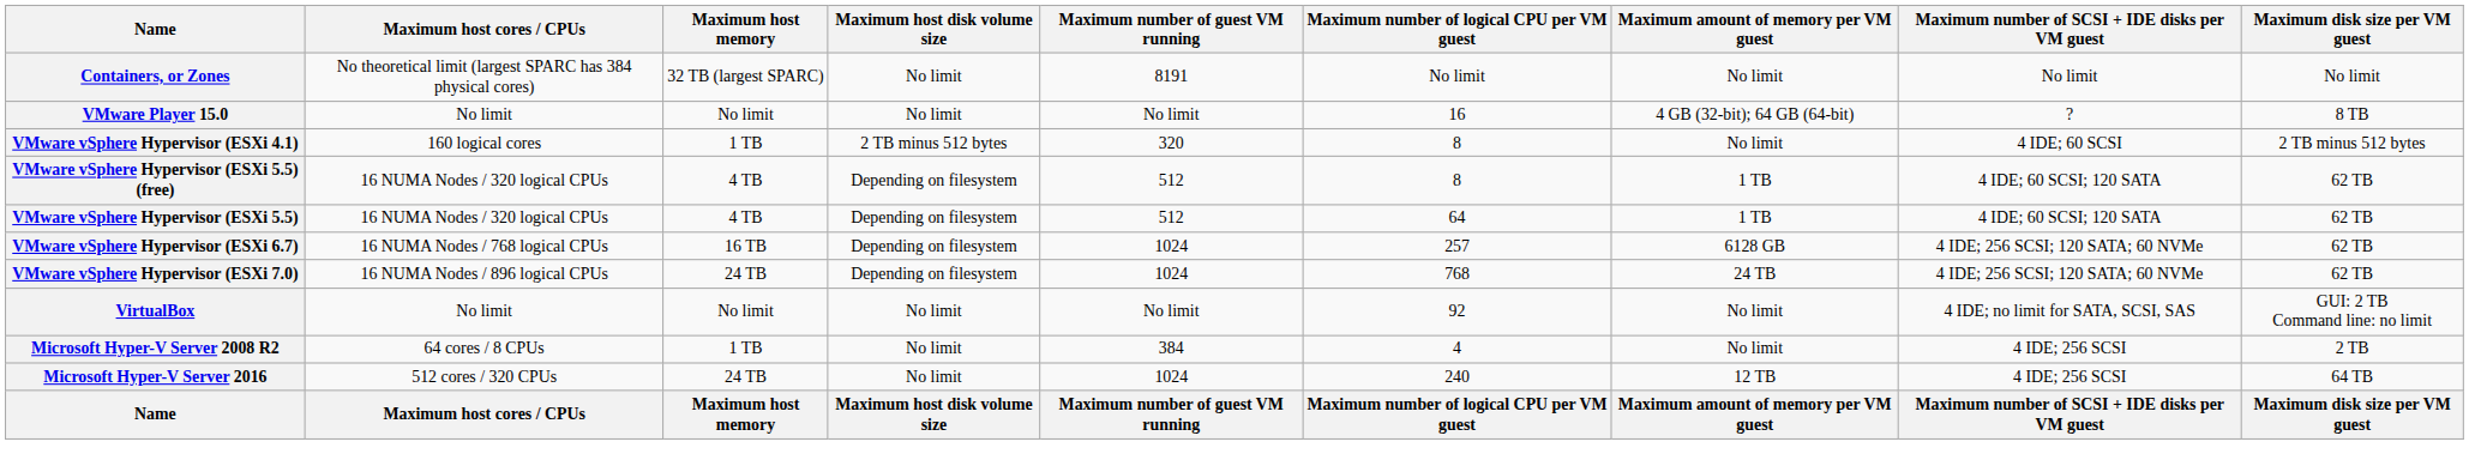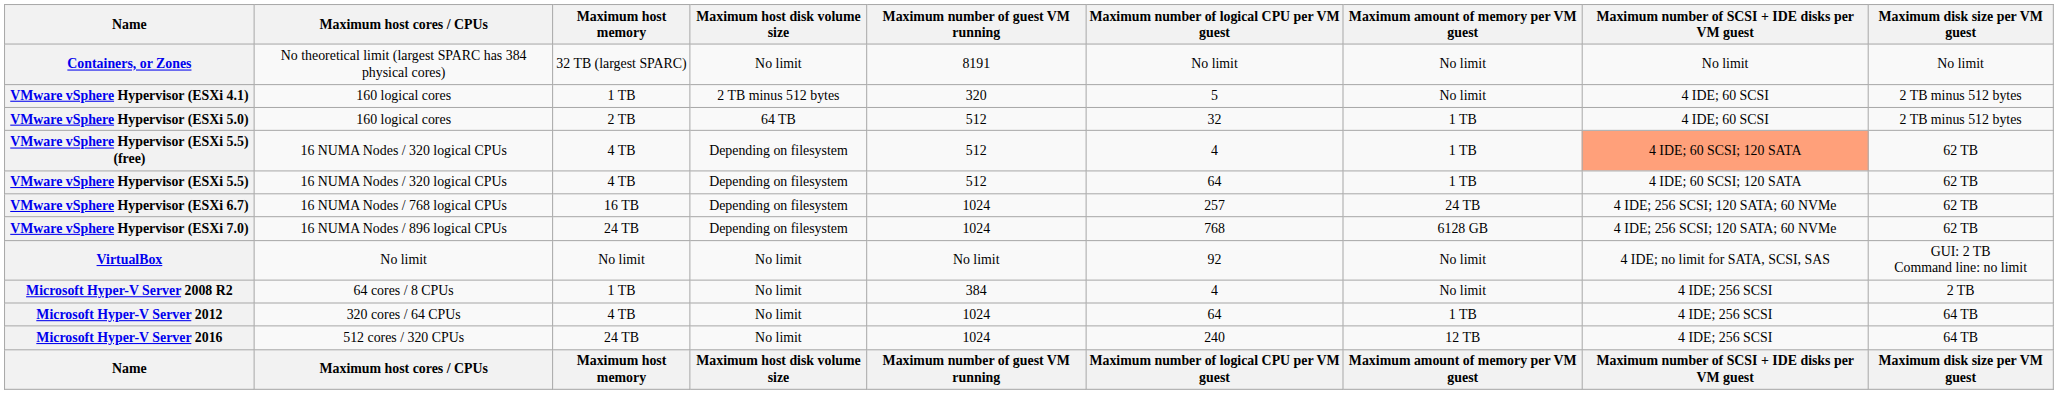- row: VMware Player 15.0 | No limit | No limit | No limit | No limit | 16 | 4 GB (32-bit); 64 GB (64-bit) | ? | 8 TB
VMware vSphere Hypervisor (ESXi 4.1) | Maximum number of logical CPU per VM guest: 8 -> 5
+ row: VMware vSphere Hypervisor (ESXi 5.0) | 160 logical cores | 2 TB | 64 TB | 512 | 32 | 1 TB | 4 IDE; 60 SCSI | 2 TB minus 512 bytes
VMware vSphere Hypervisor (ESXi 5.5) (free) | Maximum number of logical CPU per VM guest: 8 -> 4
VMware vSphere Hypervisor (ESXi 5.5) (free) | Maximum number of SCSI + IDE disks per VM guest: no background -> lightsalmon background
VMware vSphere Hypervisor (ESXi 6.7) | Maximum amount of memory per VM guest: 6128 GB -> 24 TB
VMware vSphere Hypervisor (ESXi 7.0) | Maximum amount of memory per VM guest: 24 TB -> 6128 GB
+ row: Microsoft Hyper-V Server 2012 | 320 cores / 64 CPUs | 4 TB | No limit | 1024 | 64 | 1 TB | 4 IDE; 256 SCSI | 64 TB
